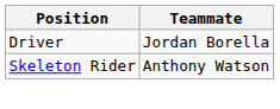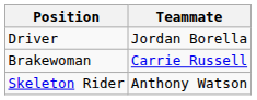+ row: Brakewoman | Carrie Russell
